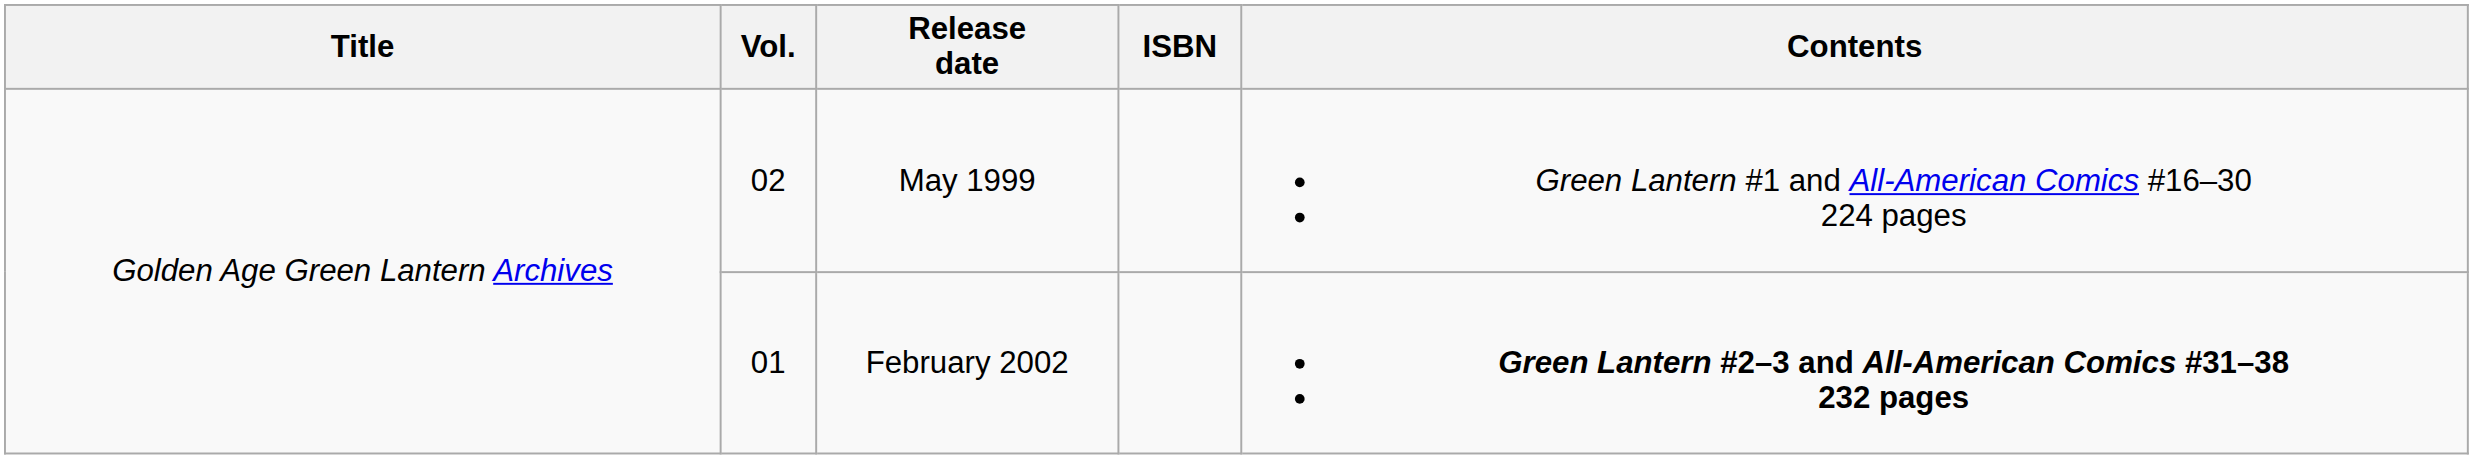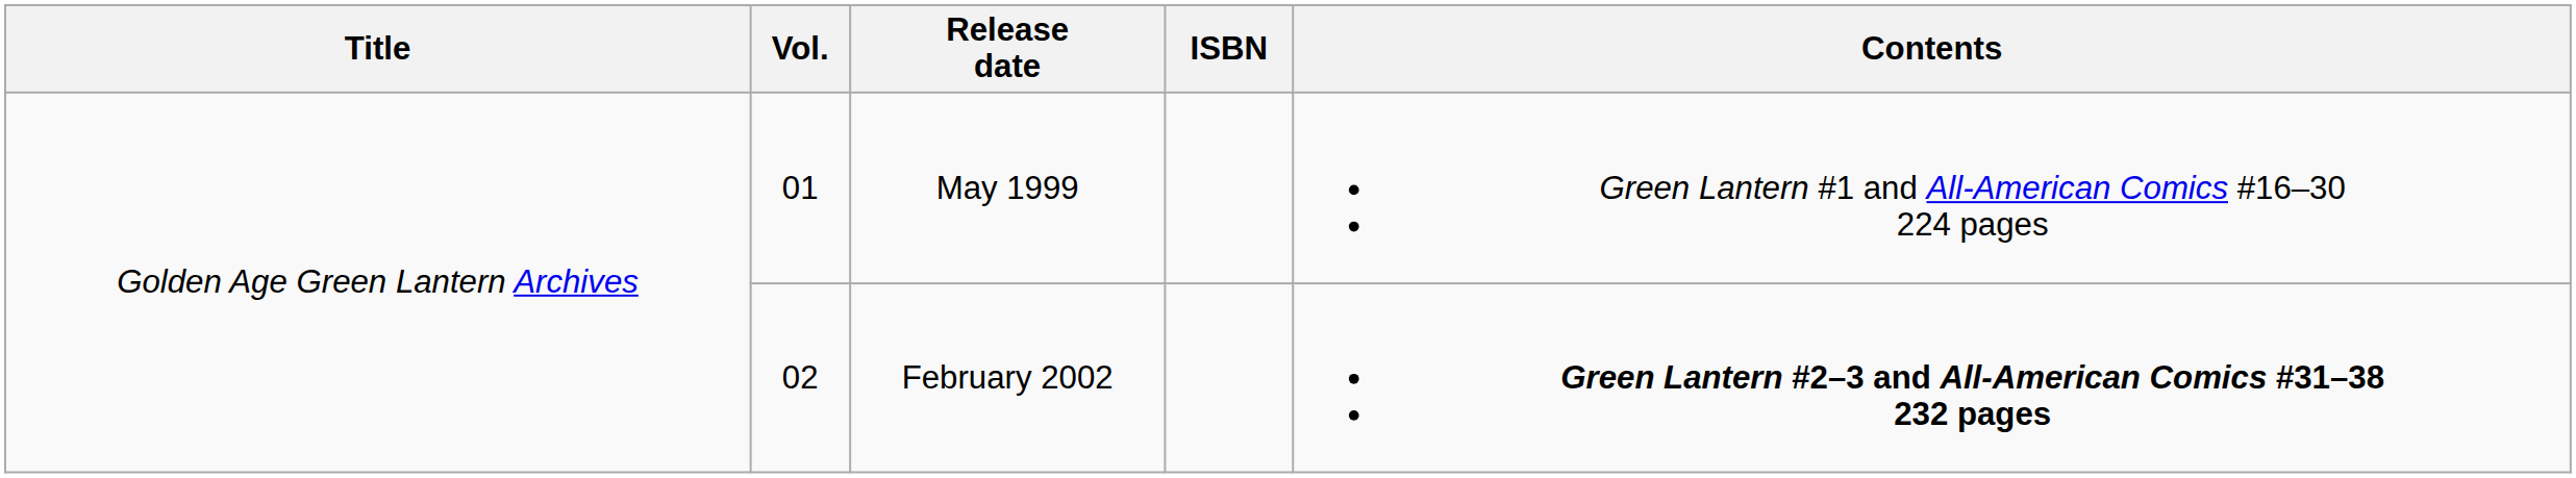May 1999 | Vol.: 02 -> 01
February 2002 | Vol.: 01 -> 02
